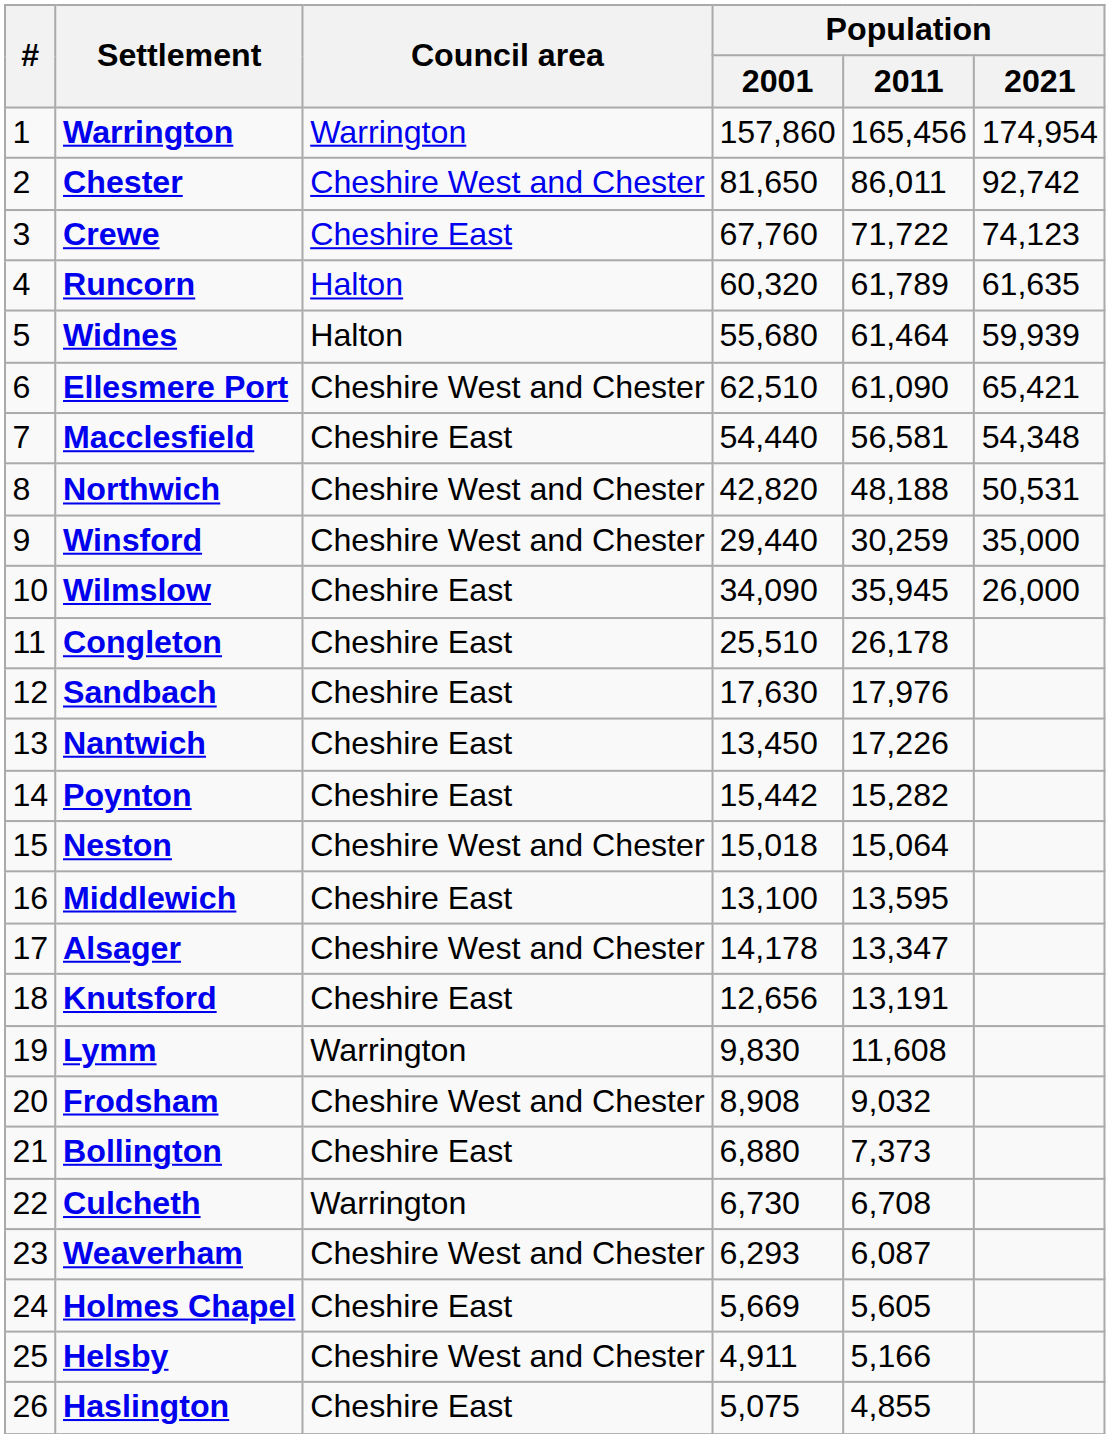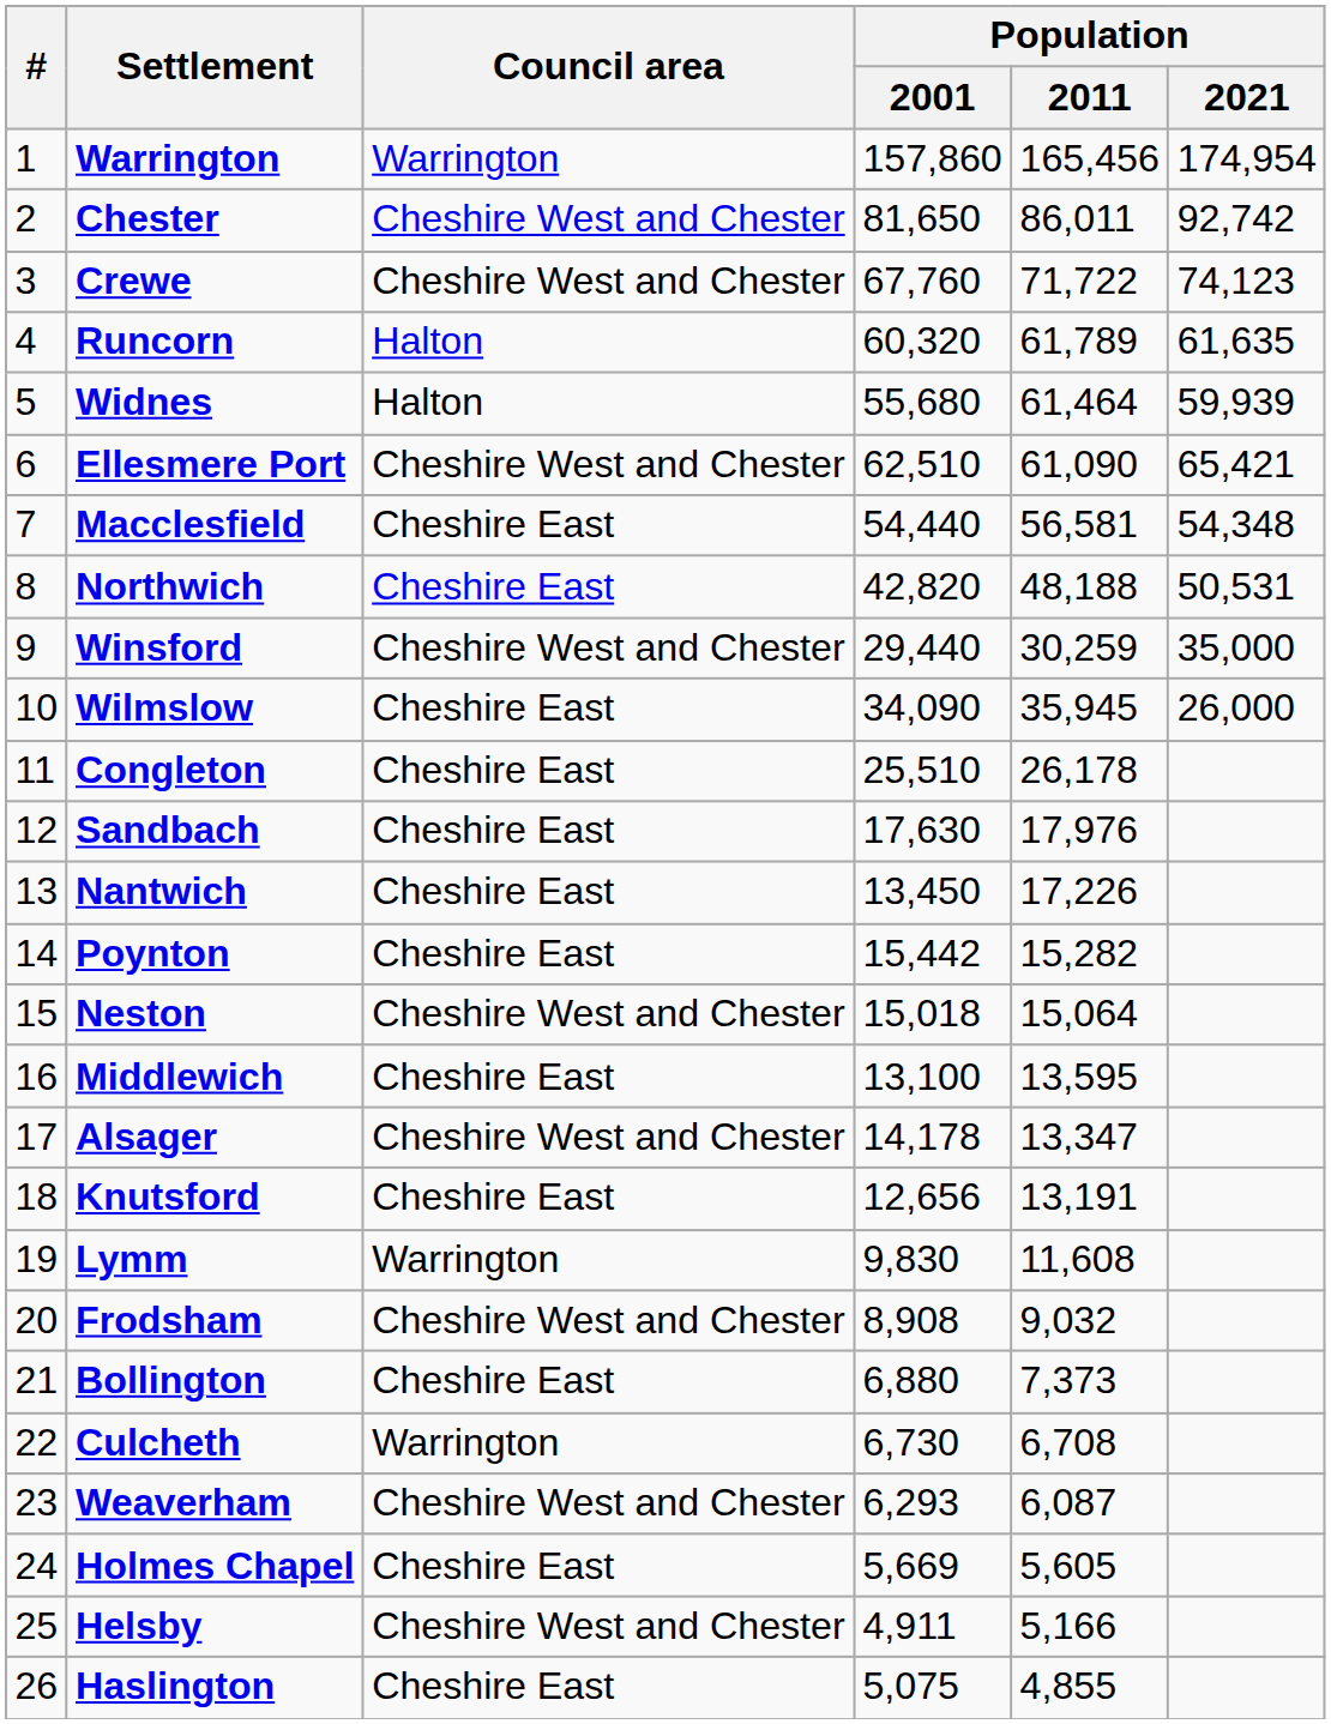Crewe | Council area: Cheshire East -> Cheshire West and Chester
Northwich | Council area: Cheshire West and Chester -> Cheshire East
